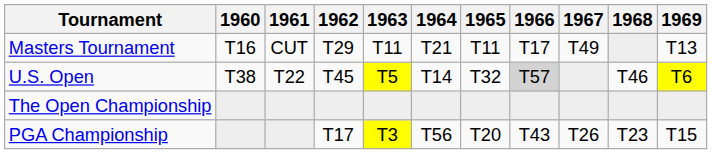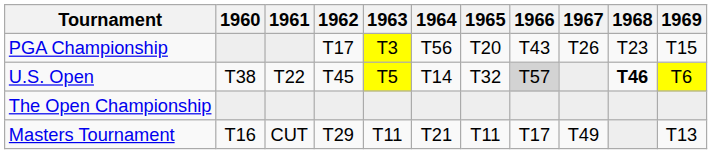rows swapped: Masters Tournament <-> PGA Championship
U.S. Open | 1968: normal -> bold
